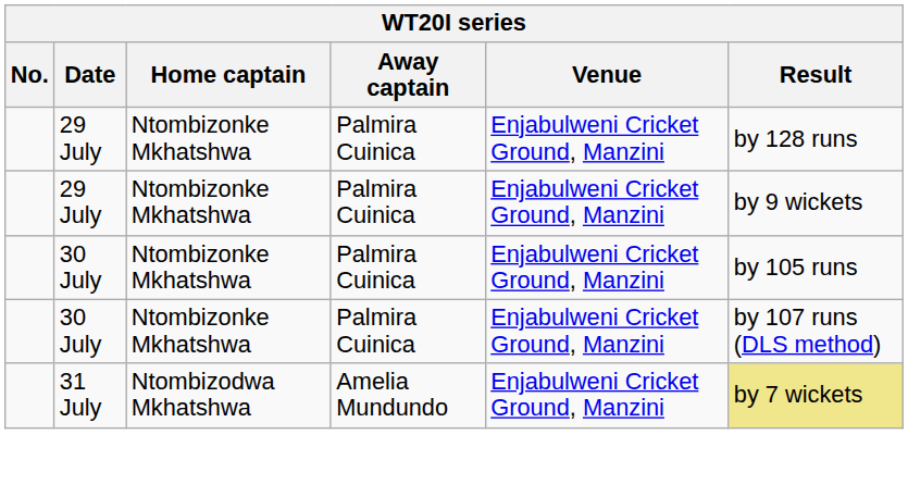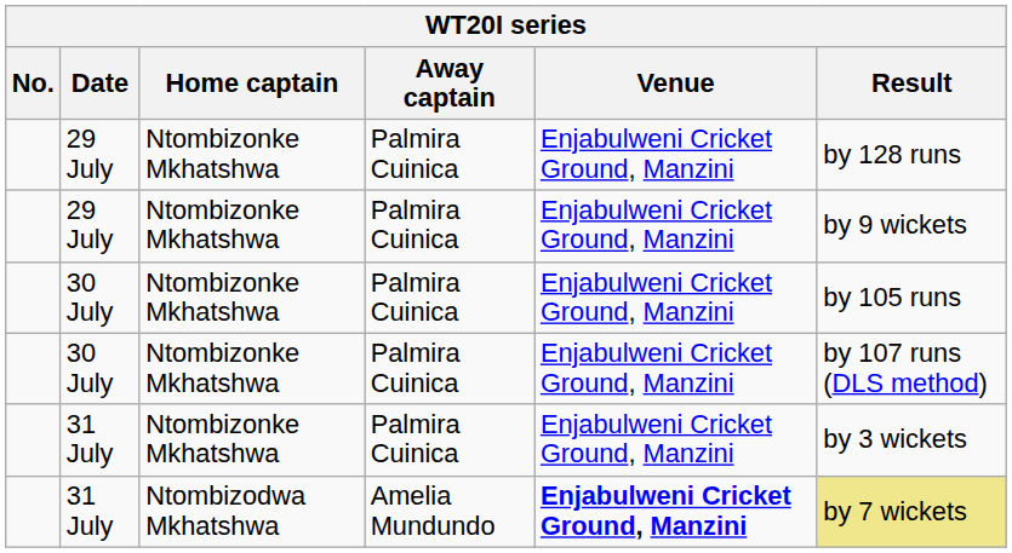+ row: 31 July | Ntombizonke Mkhatshwa | Palmira Cuinica | Enjabulweni Cricket Ground, Manzini | by 3 wickets
31 July / Ntombizodwa Mkhatshwa | Venue: normal -> bold
